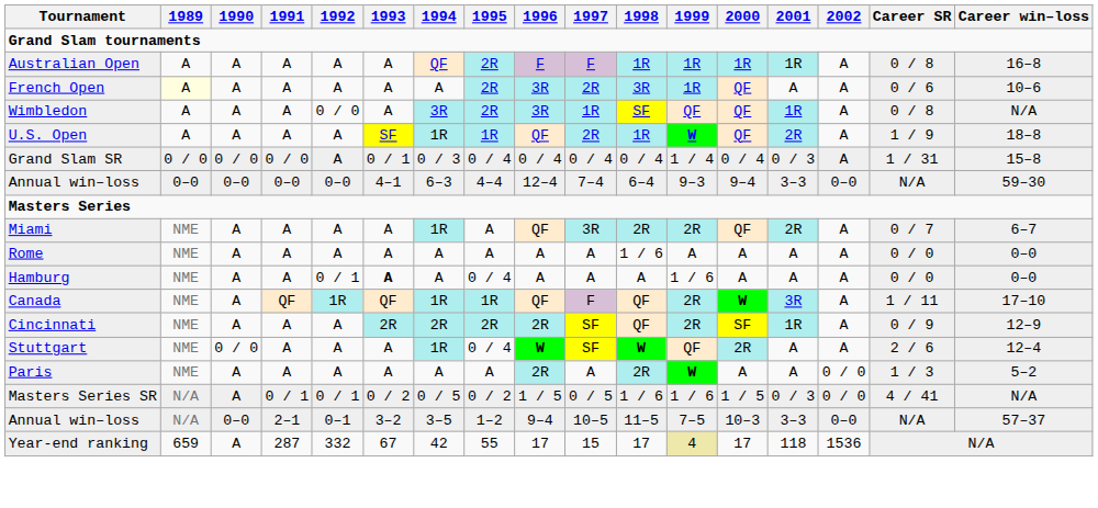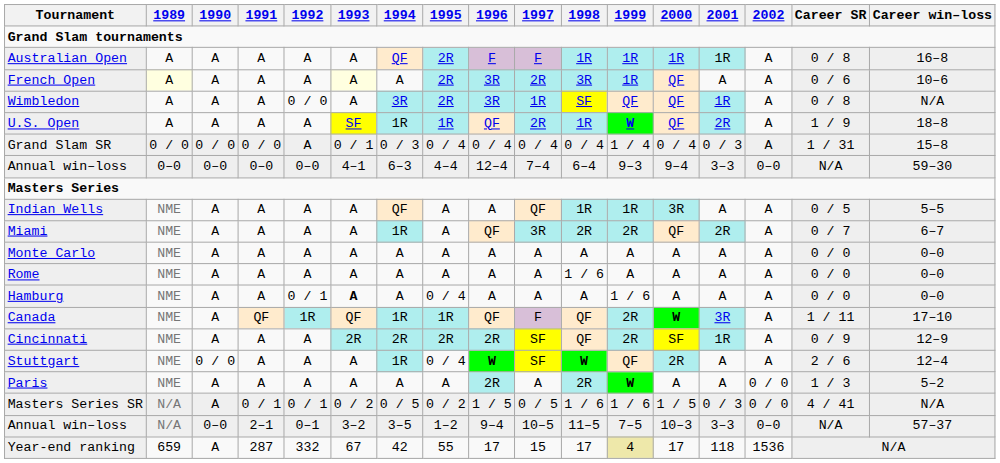French Open | 1993: no background -> lightyellow background
+ row: Indian Wells | NME | A | A | A | A | QF | A | A | QF | 1R | 1R | 3R | A | A | 0 / 5 | 5–5
+ row: Monte Carlo | NME | A | A | A | A | A | A | A | A | A | A | A | A | A | 0 / 0 | 0–0
